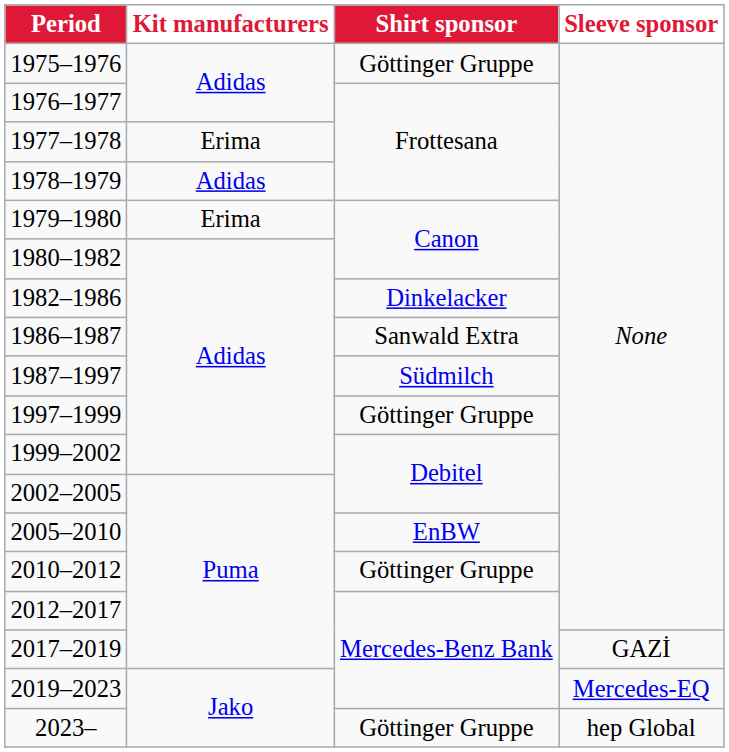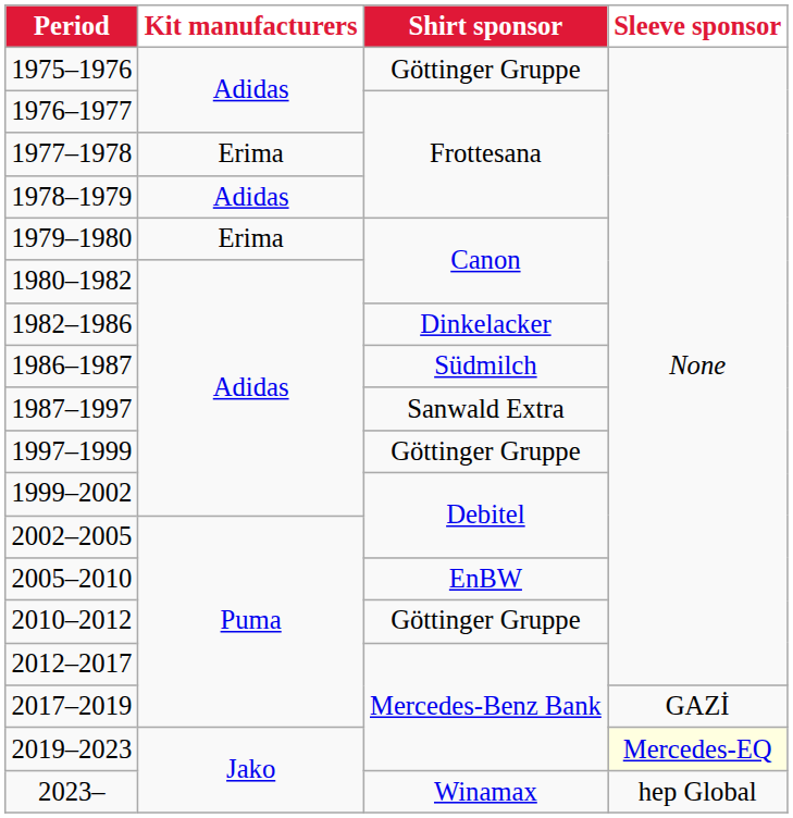1986–1987 | Shirt sponsor: Sanwald Extra -> Südmilch
1987–1997 | Shirt sponsor: Südmilch -> Sanwald Extra
2019–2023 | Sleeve sponsor: no background -> lightyellow background
2023– | Shirt sponsor: Göttinger Gruppe -> Winamax
